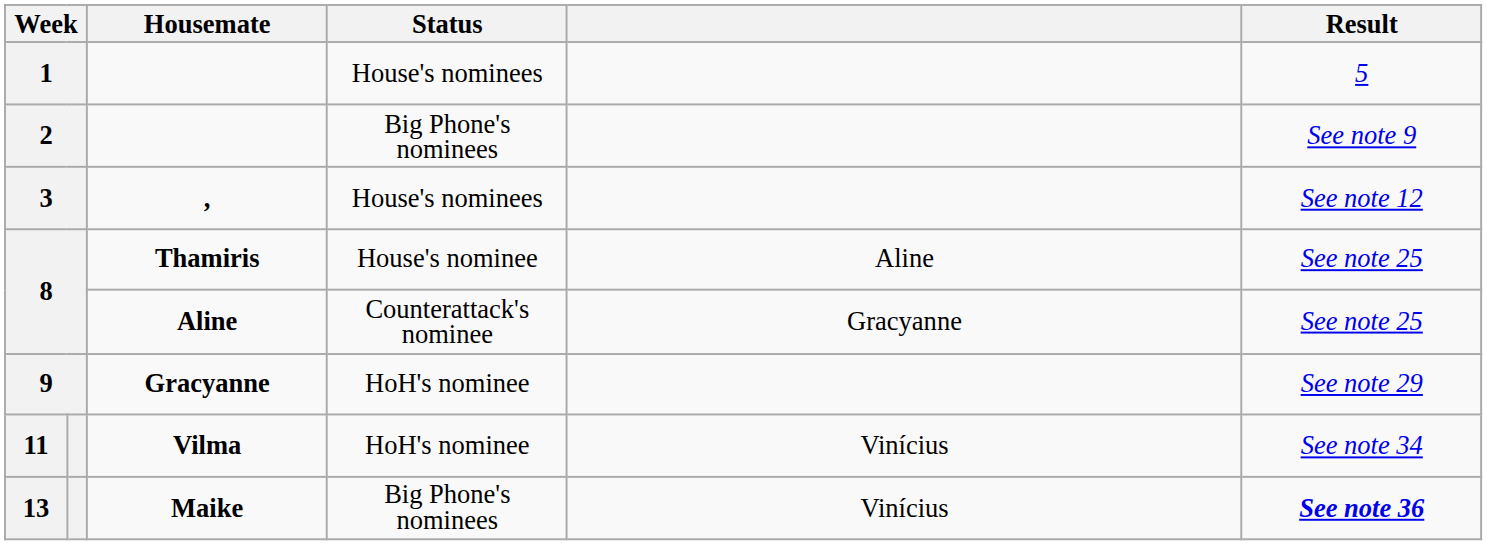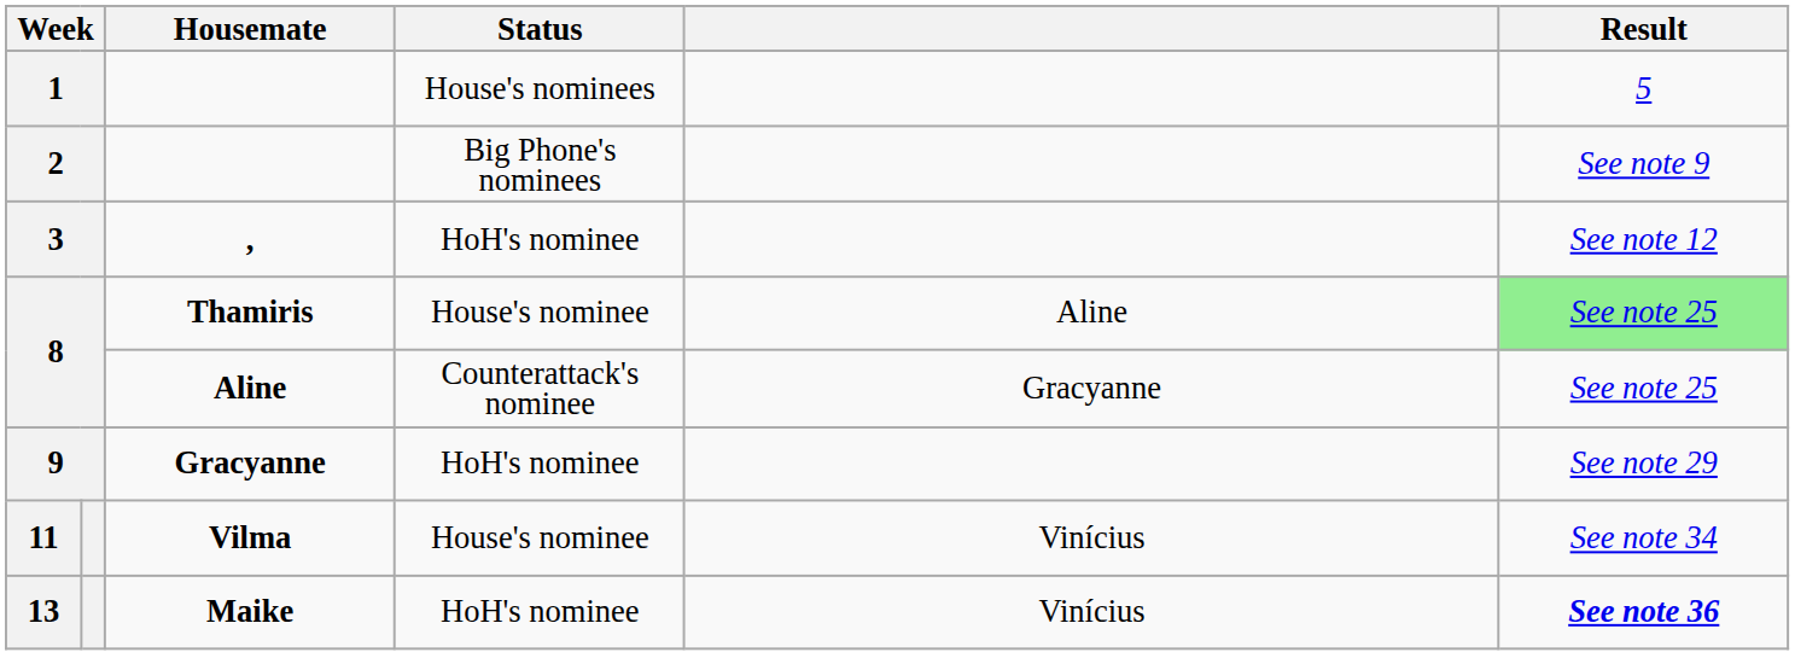3 | Status: House's nominees -> HoH's nominee
8 / Thamiris | Result: no background -> lightgreen background
11 | Status: HoH's nominee -> House's nominee
13 | Status: Big Phone's nominees -> HoH's nominee
